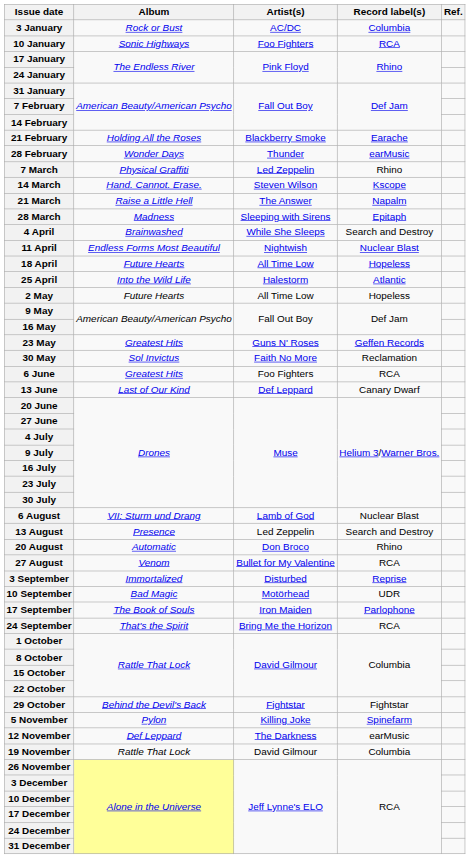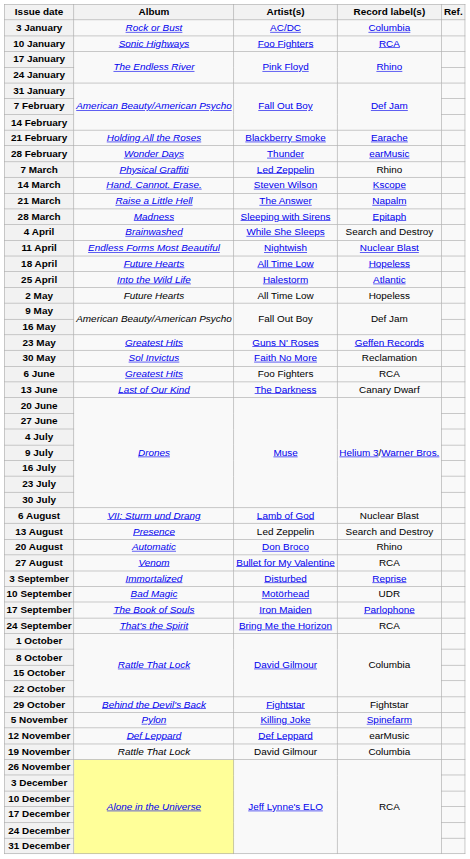13 June | Artist(s): Def Leppard -> The Darkness
12 November | Artist(s): The Darkness -> Def Leppard
